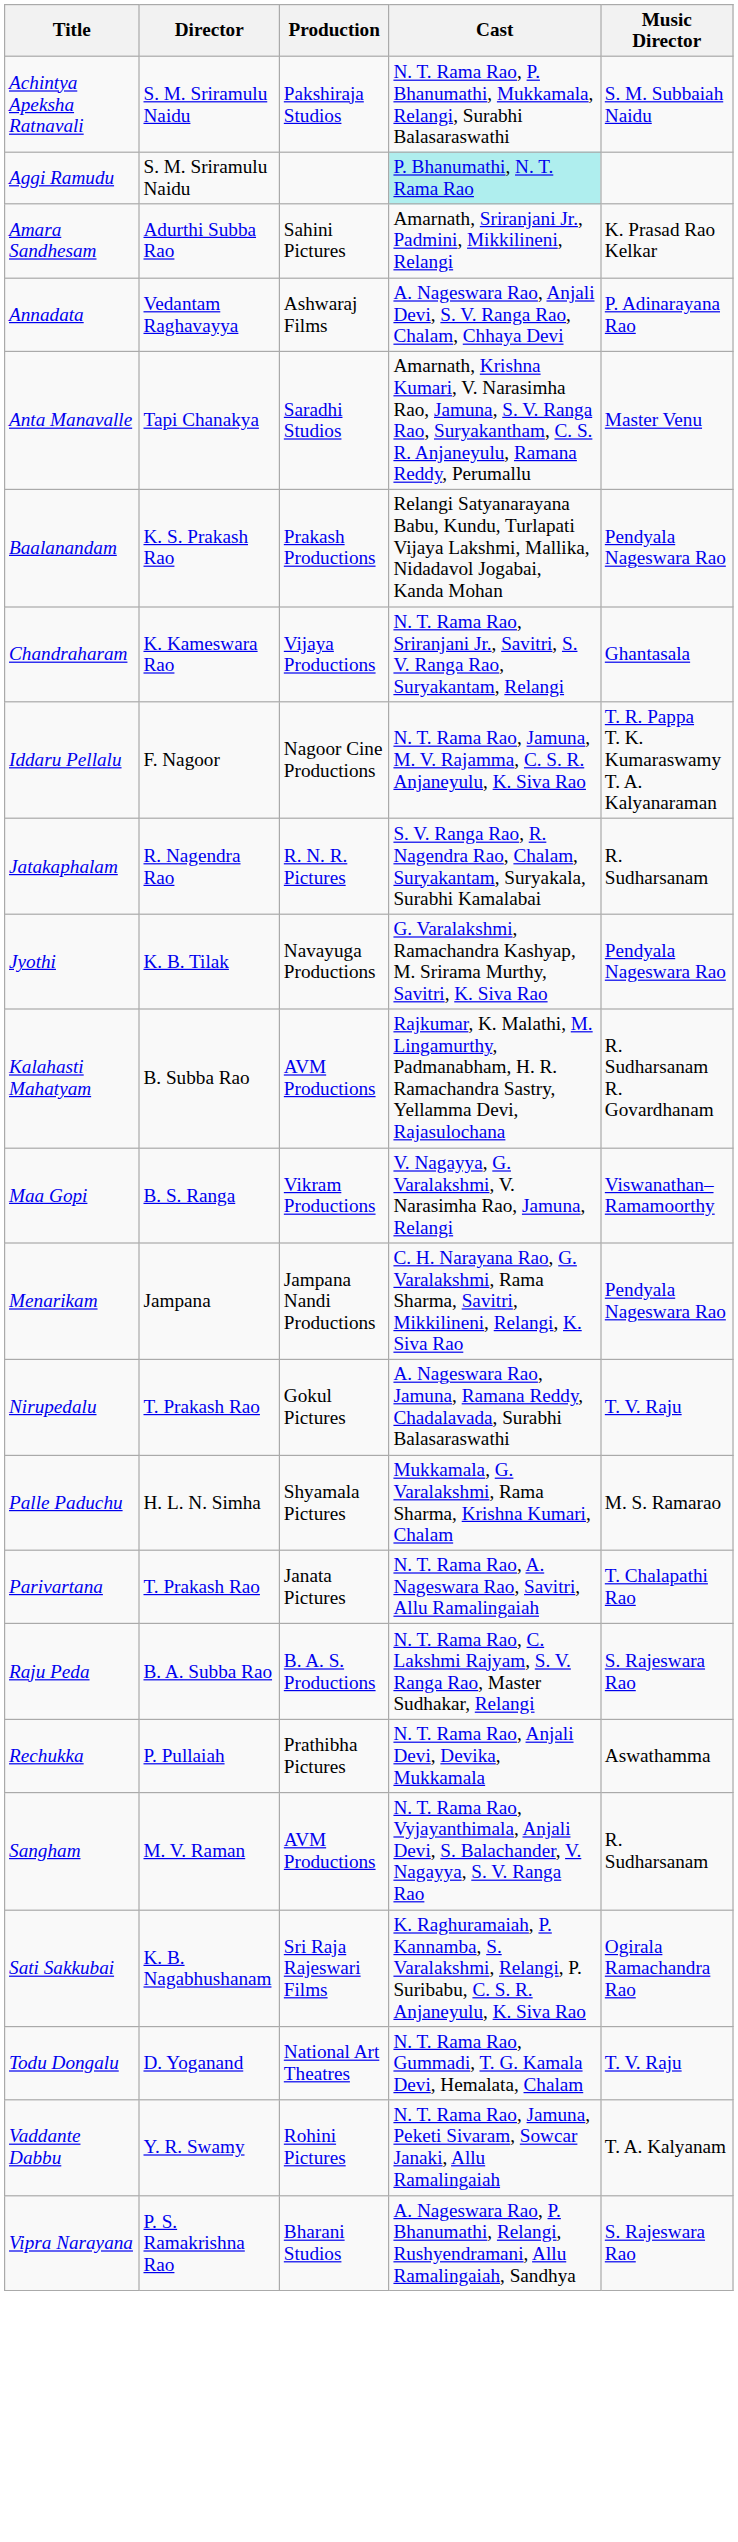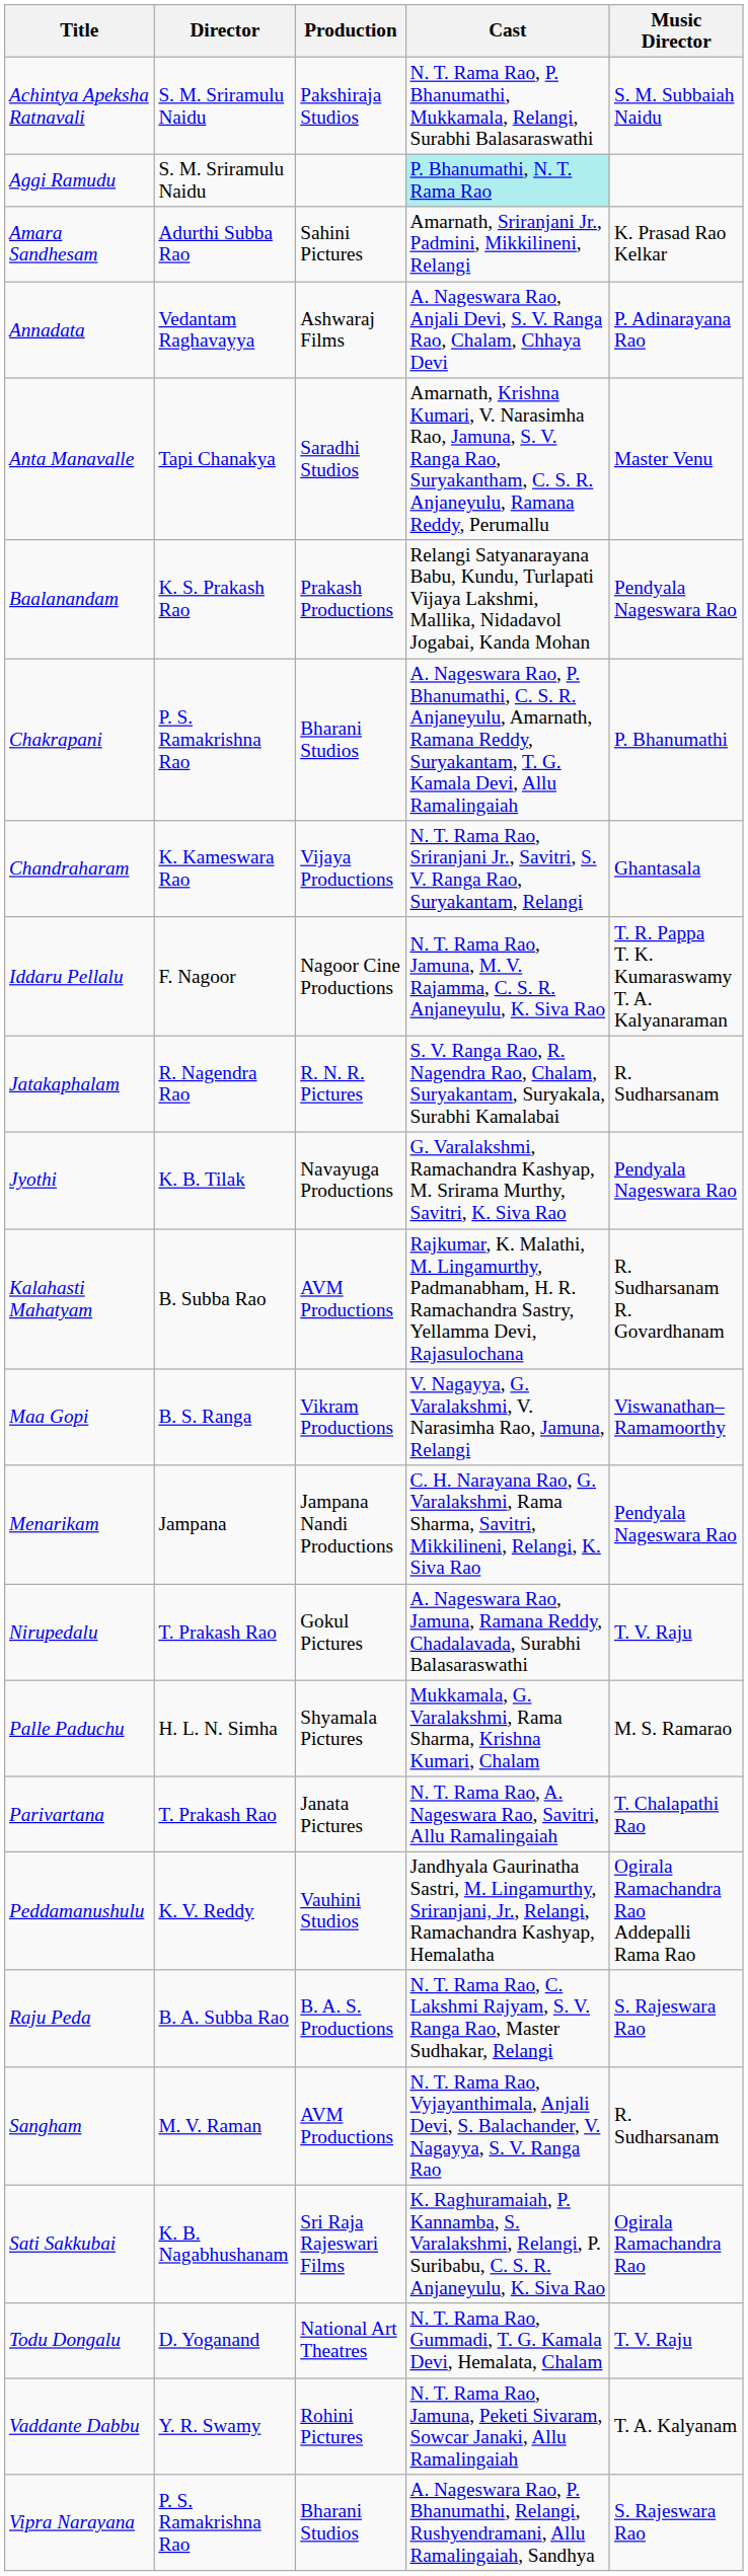+ row: Chakrapani | P. S. Ramakrishna Rao | Bharani Studios | A. Nageswara Rao, P. Bhanumathi, C. S. R. Anjaneyulu, Amarnath, Ramana Reddy, Suryakantam, T. G. Kamala Devi, Allu Ramalingaiah | P. Bhanumathi
+ row: Peddamanushulu | K. V. Reddy | Vauhini Studios | Jandhyala Gaurinatha Sastri, M. Lingamurthy, Sriranjani, Jr., Relangi, Ramachandra Kashyap, Hemalatha | Ogirala Ramachandra Rao Addepalli Rama Rao
- row: Rechukka | P. Pullaiah | Prathibha Pictures | N. T. Rama Rao, Anjali Devi, Devika, Mukkamala | Aswathamma
